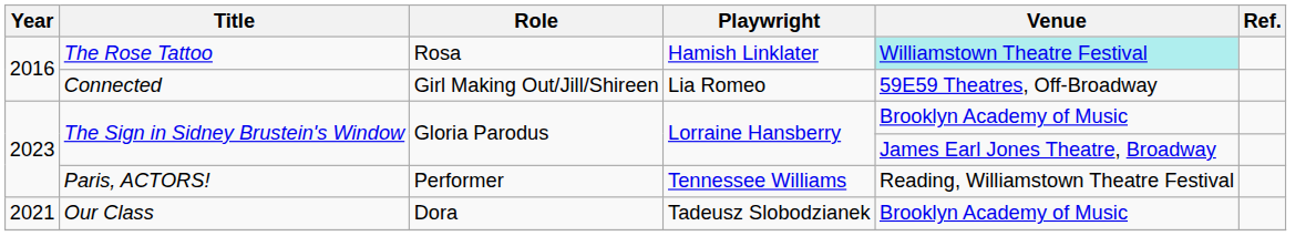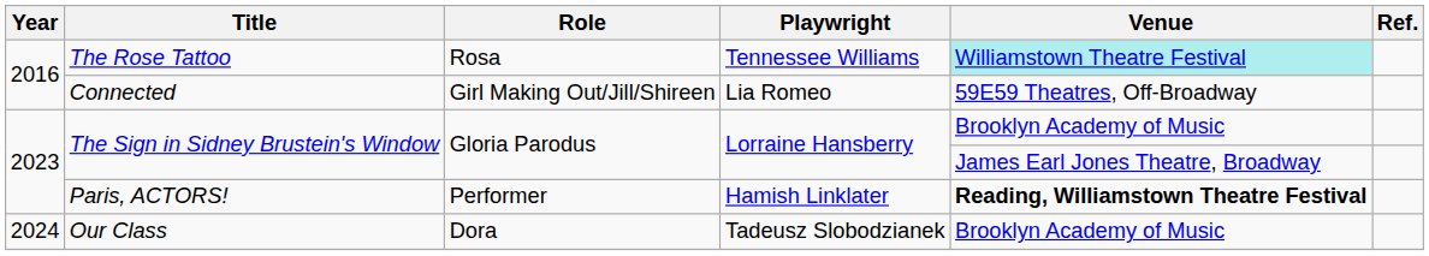The Rose Tattoo | Playwright: Hamish Linklater -> Tennessee Williams
Paris, ACTORS! | Playwright: Tennessee Williams -> Hamish Linklater
Paris, ACTORS! | Venue: normal -> bold
Our Class | Year: 2021 -> 2024
